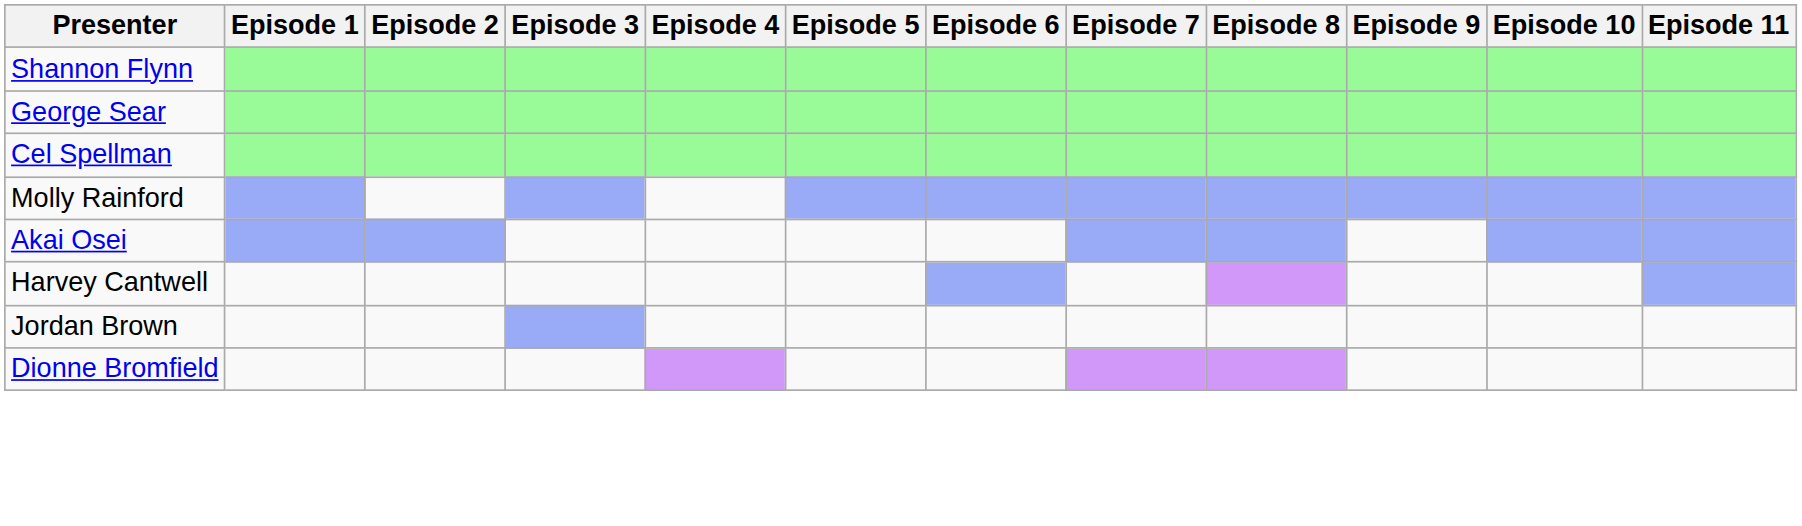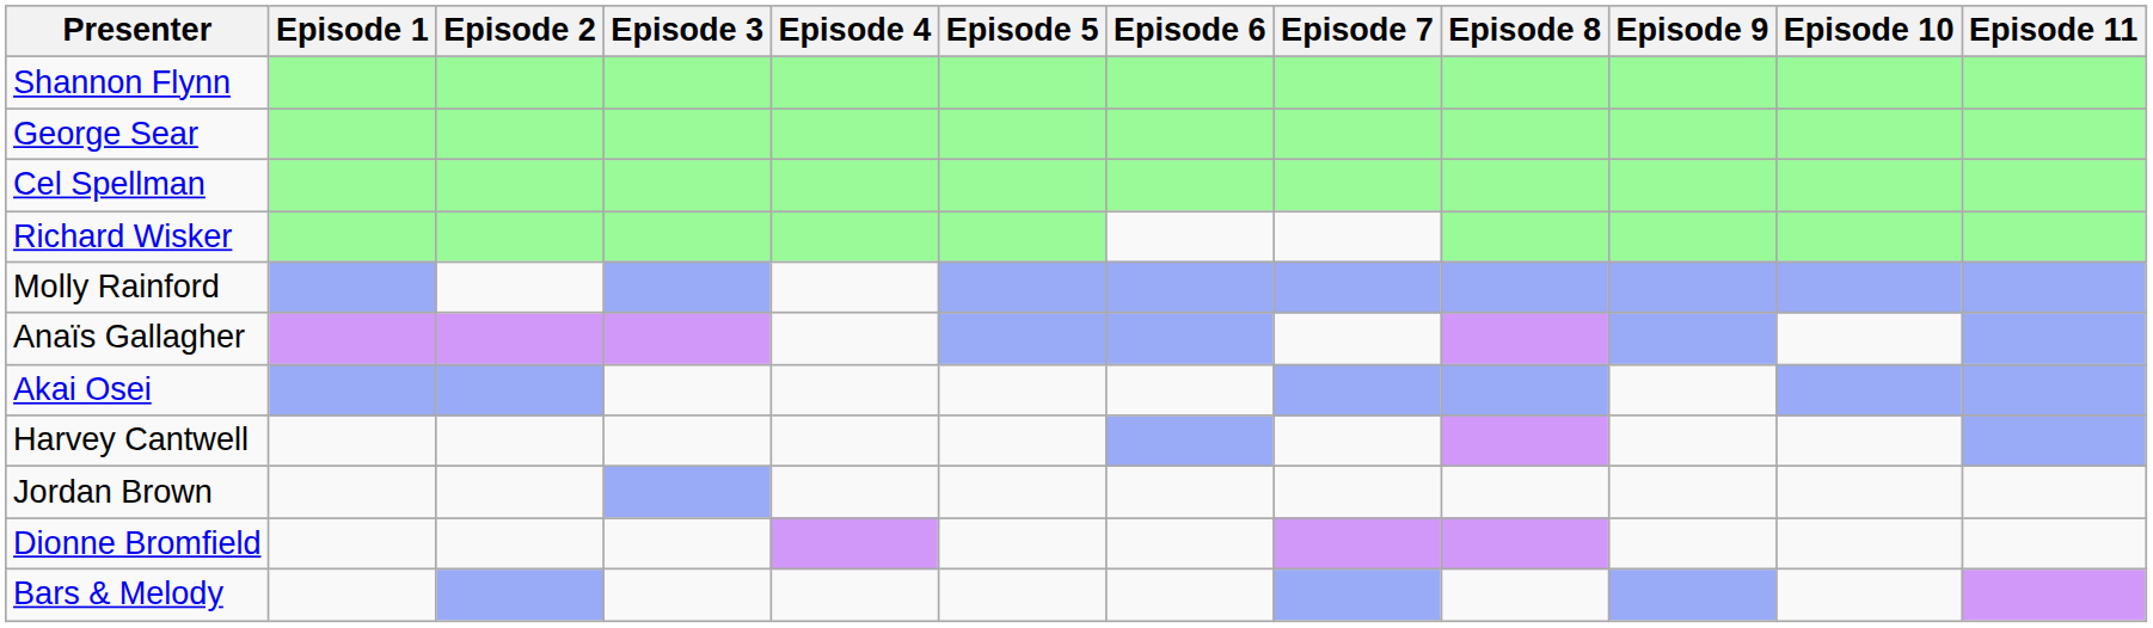+ row: Richard Wisker
+ row: Anaïs Gallagher
+ row: Bars & Melody
